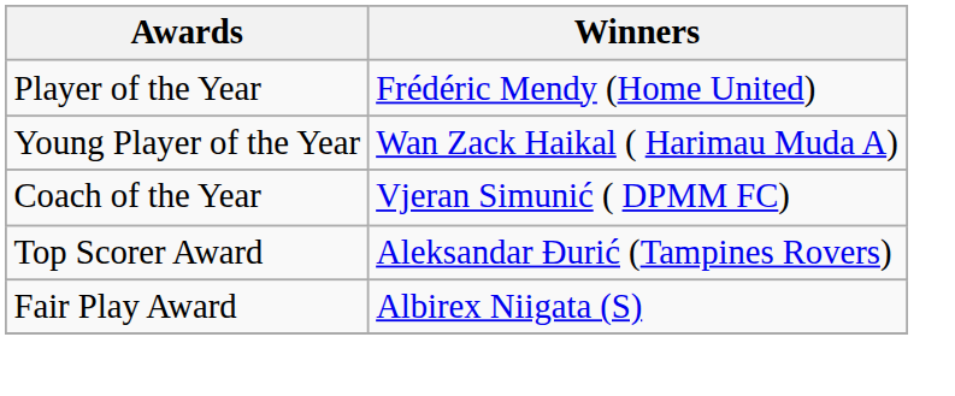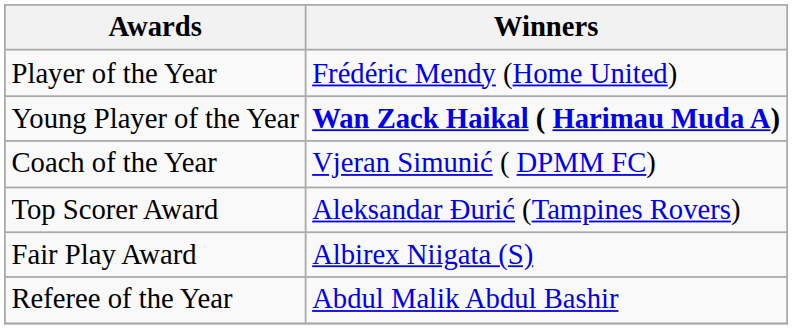Young Player of the Year | Winners: normal -> bold
+ row: Referee of the Year | Abdul Malik Abdul Bashir
